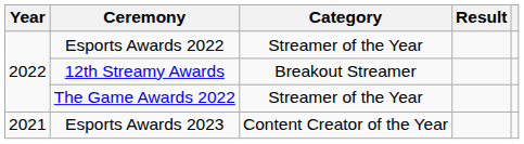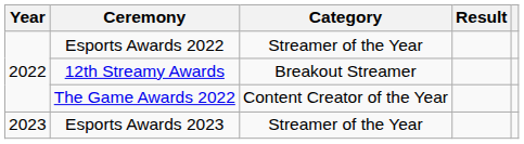The Game Awards 2022 | Category: Streamer of the Year -> Content Creator of the Year
Esports Awards 2023 | Year: 2021 -> 2023
Esports Awards 2023 | Category: Content Creator of the Year -> Streamer of the Year
